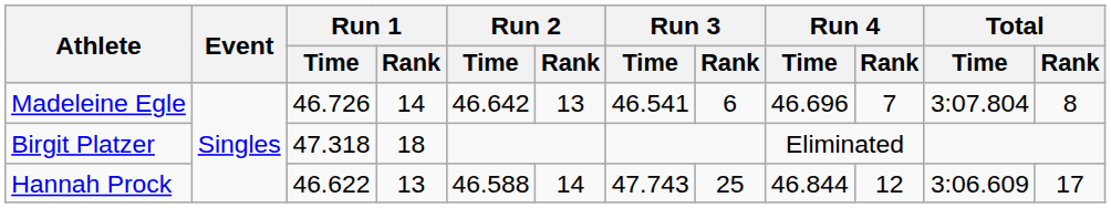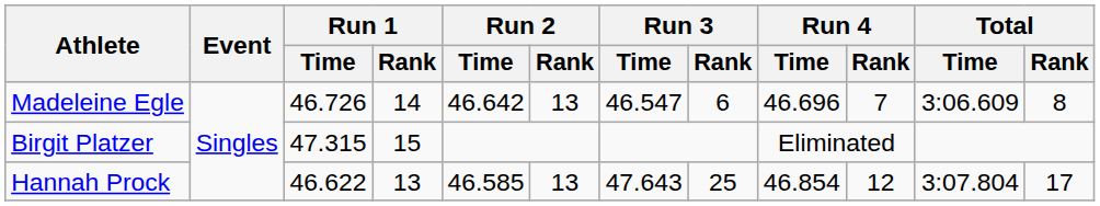Madeleine Egle | Run 3 / Time: 46.541 -> 46.547
Madeleine Egle | Total / Time: 3:07.804 -> 3:06.609
Birgit Platzer | Run 1 / Time: 47.318 -> 47.315
Birgit Platzer | Run 1 / Rank: 18 -> 15
Hannah Prock | Run 2 / Time: 46.588 -> 46.585
Hannah Prock | Run 2 / Rank: 14 -> 13
Hannah Prock | Run 3 / Time: 47.743 -> 47.643
Hannah Prock | Run 4 / Time: 46.844 -> 46.854
Hannah Prock | Total / Time: 3:06.609 -> 3:07.804
